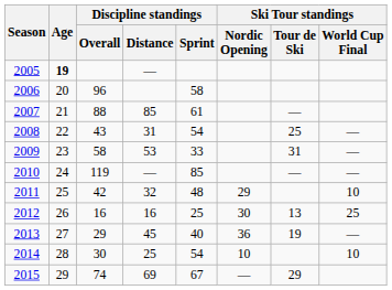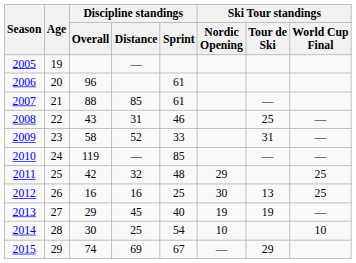2005 | Age: bold -> normal
2006 | Discipline standings / Sprint: 58 -> 61
2008 | Discipline standings / Sprint: 54 -> 46
2009 | Discipline standings / Distance: 53 -> 52
2011 | Ski Tour standings / World Cup Final: 10 -> 25
2013 | Ski Tour standings / Nordic Opening: 36 -> 19
